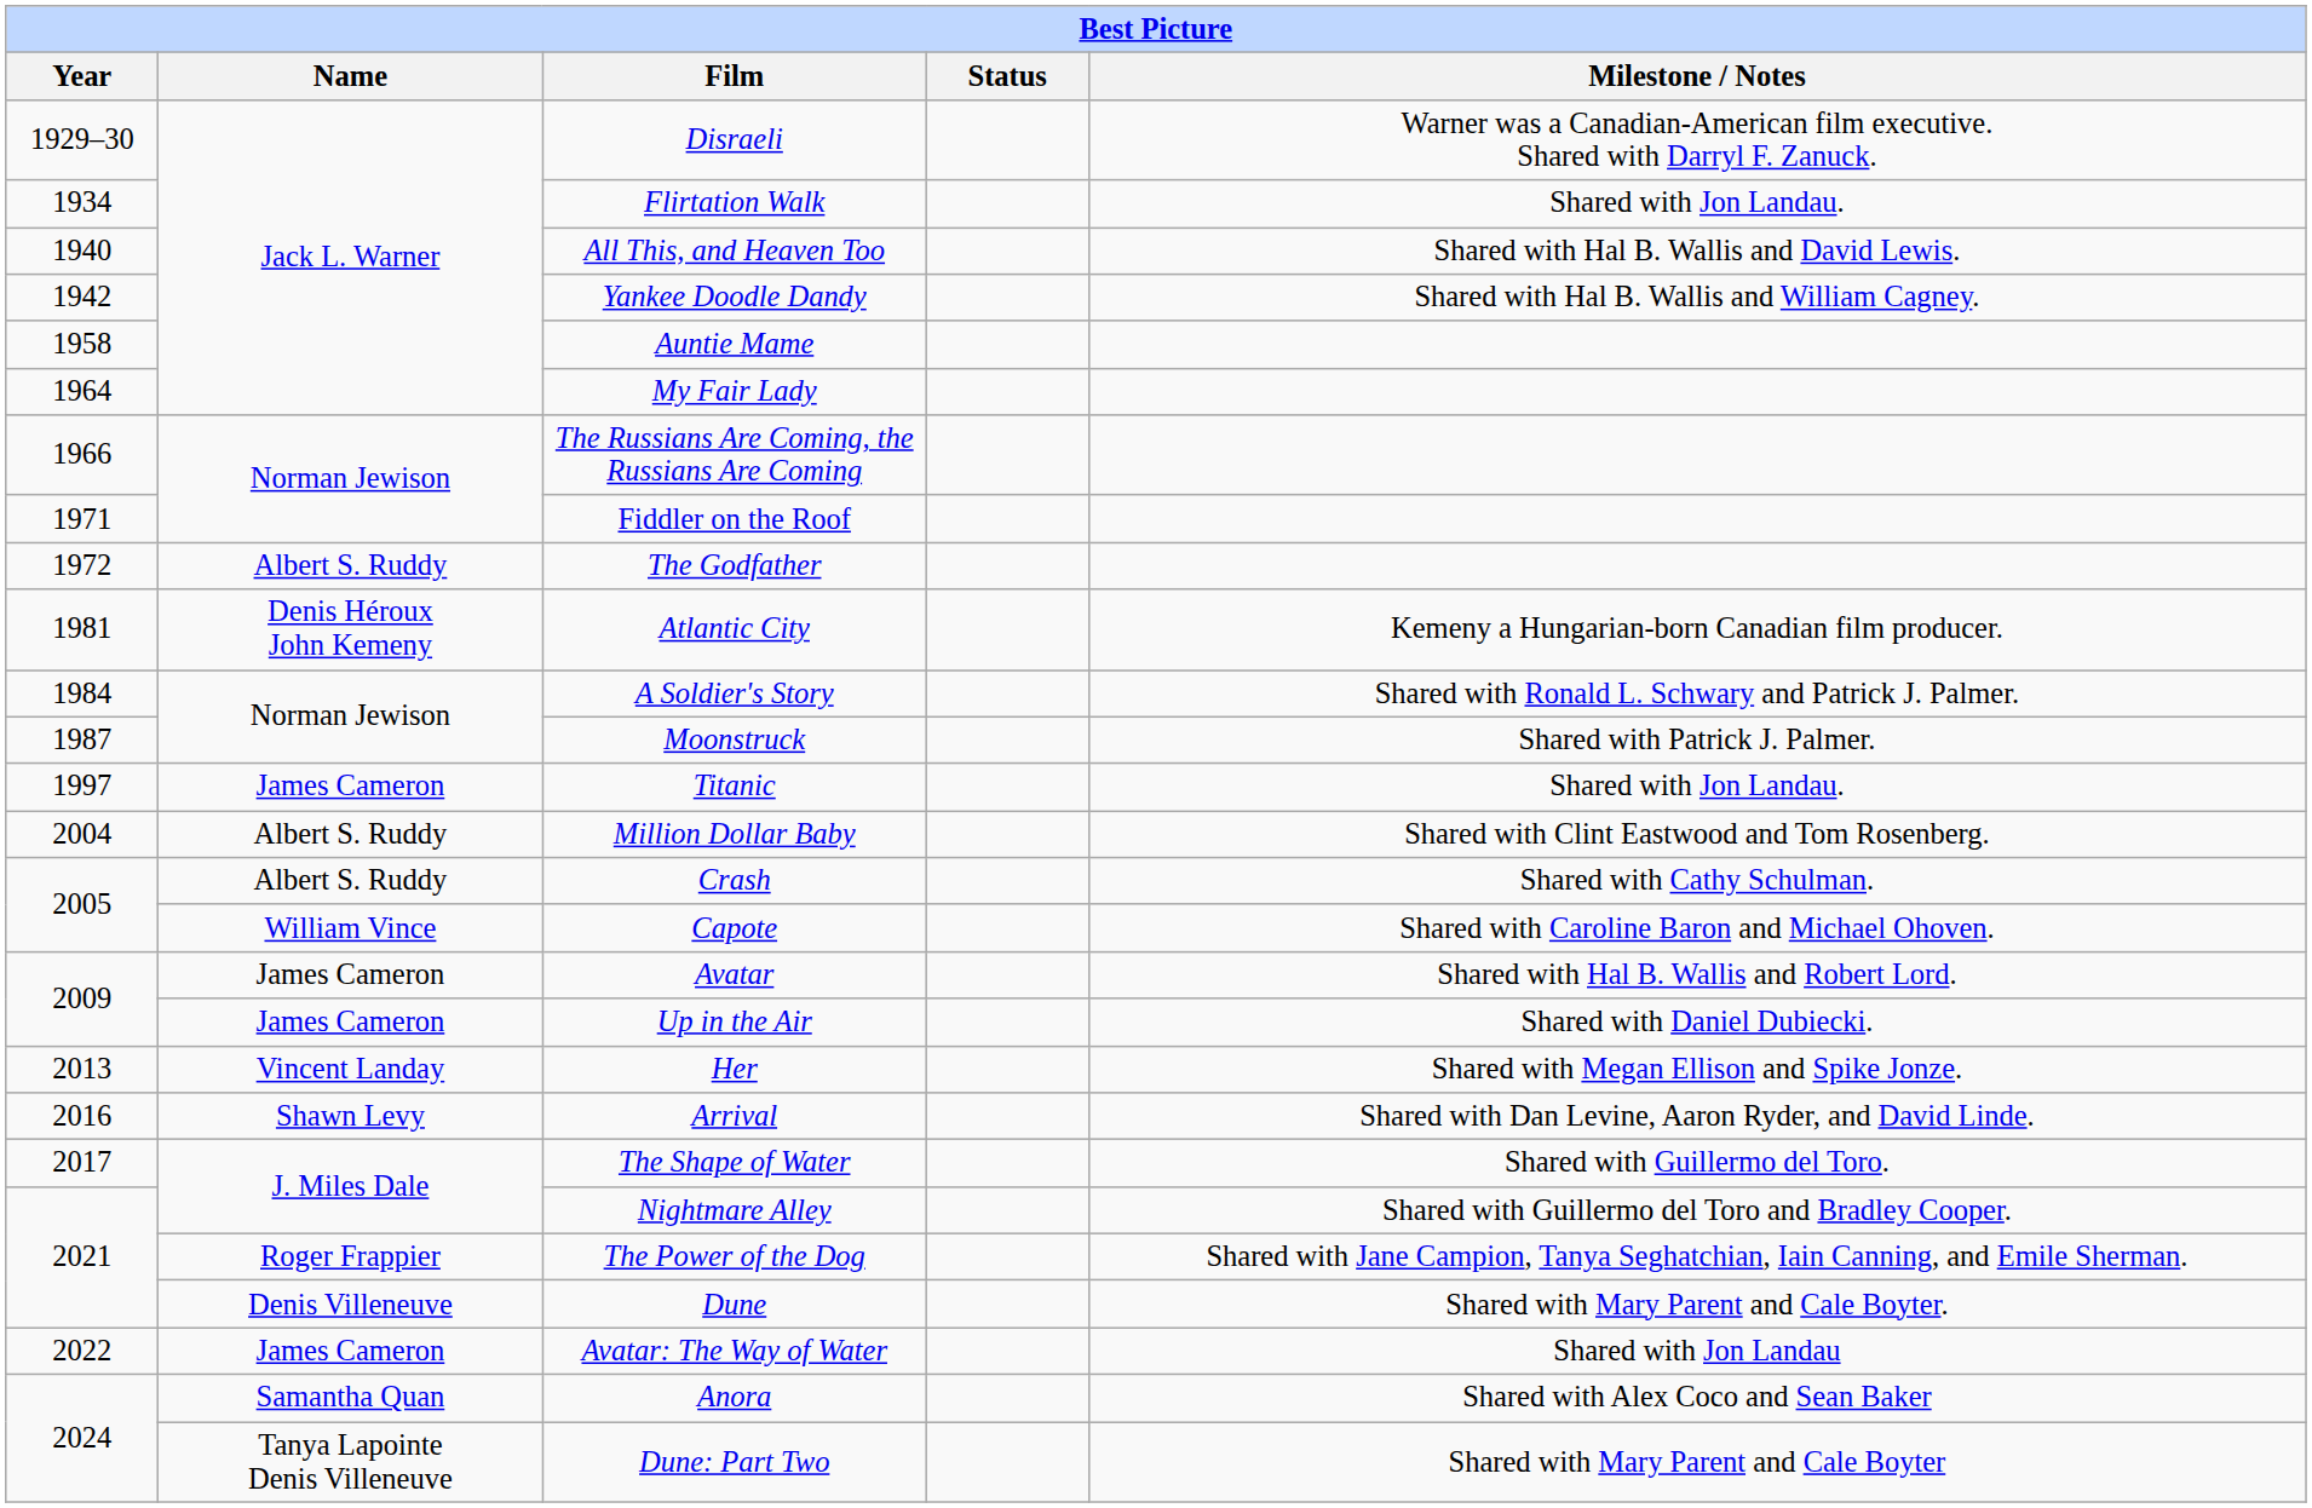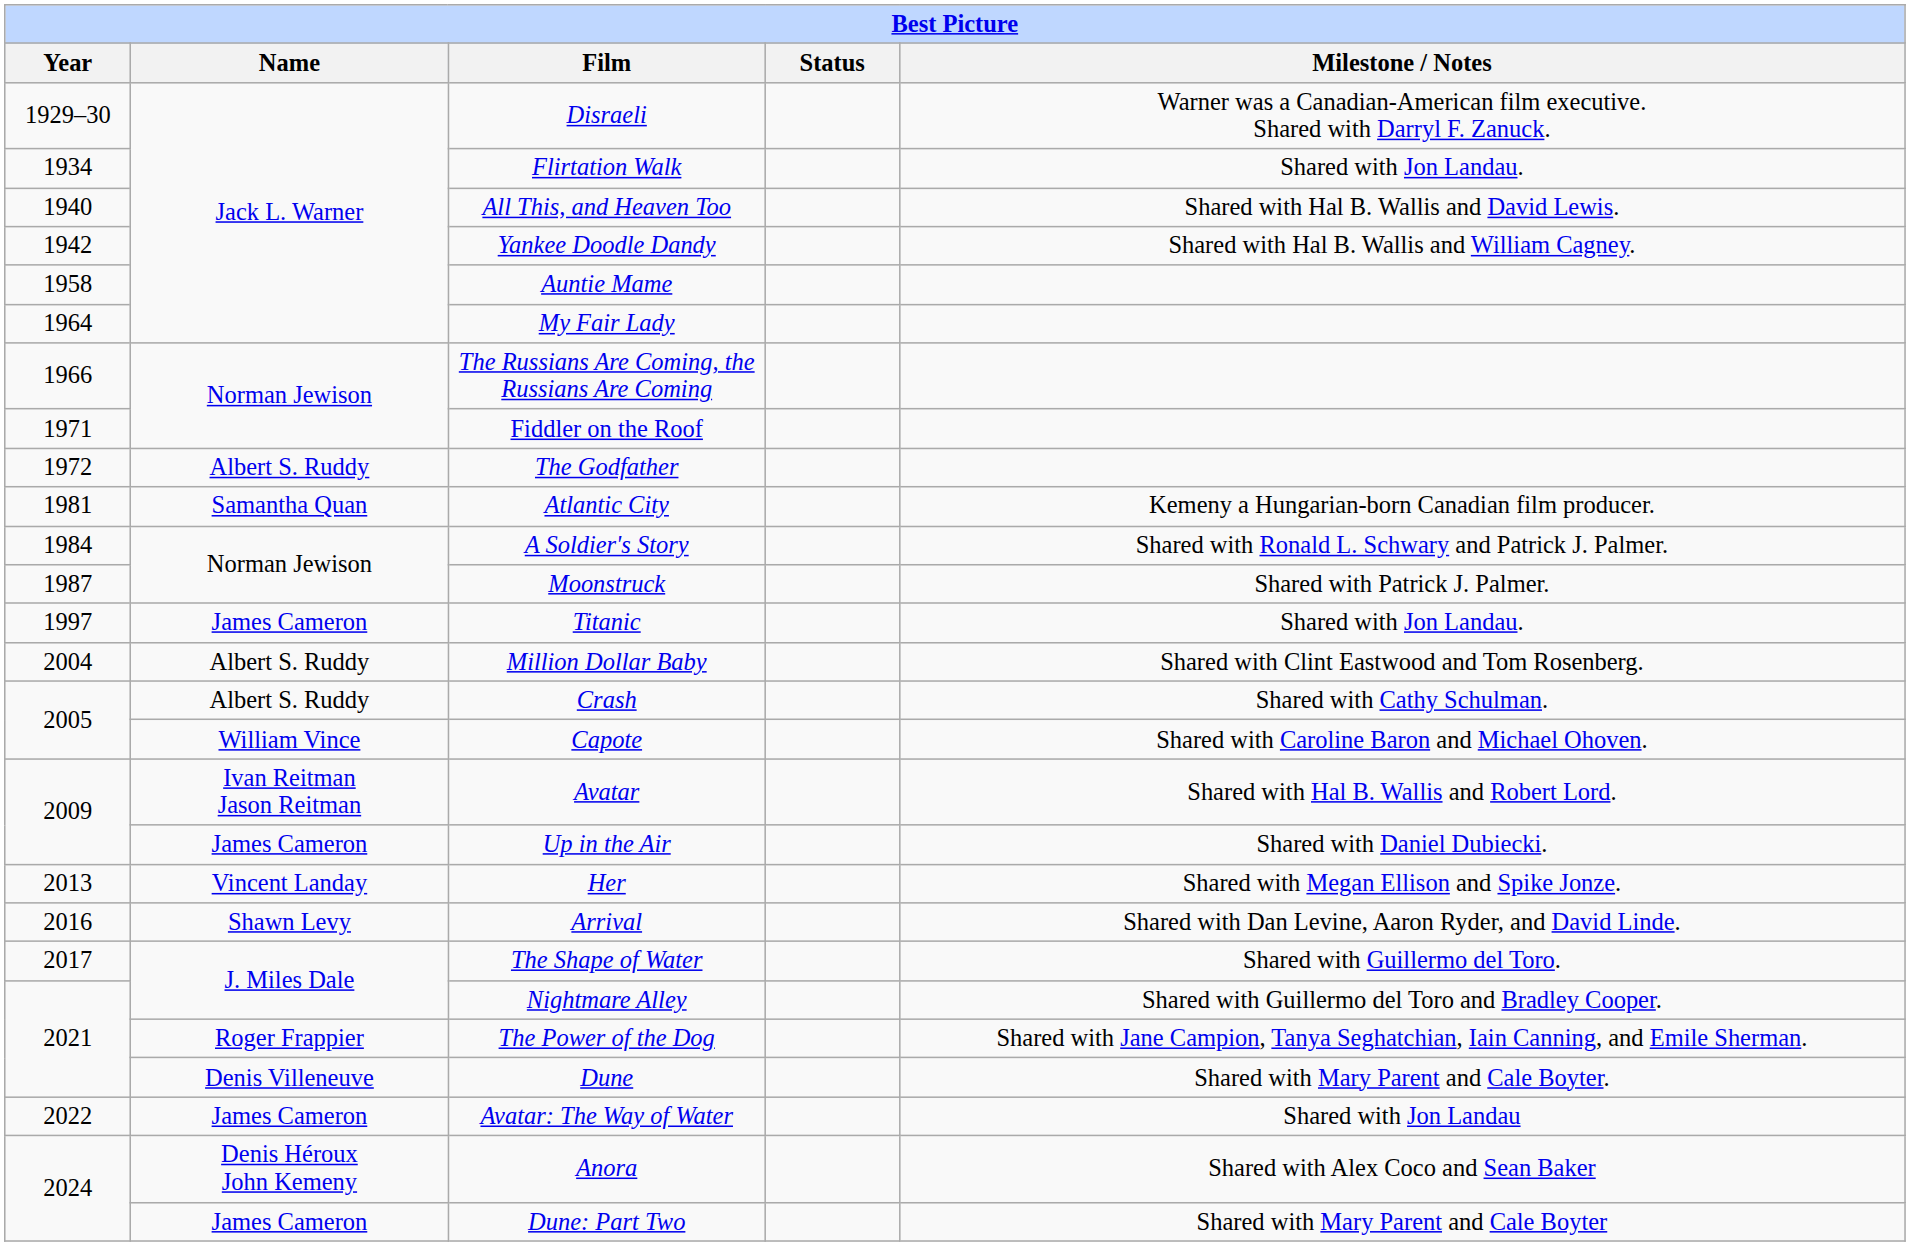Atlantic City | Name: Denis Héroux John Kemeny -> Samantha Quan
Avatar | Name: James Cameron -> Ivan Reitman Jason Reitman
Anora | Name: Samantha Quan -> Denis Héroux John Kemeny
Dune: Part Two | Name: Tanya Lapointe Denis Villeneuve -> James Cameron
